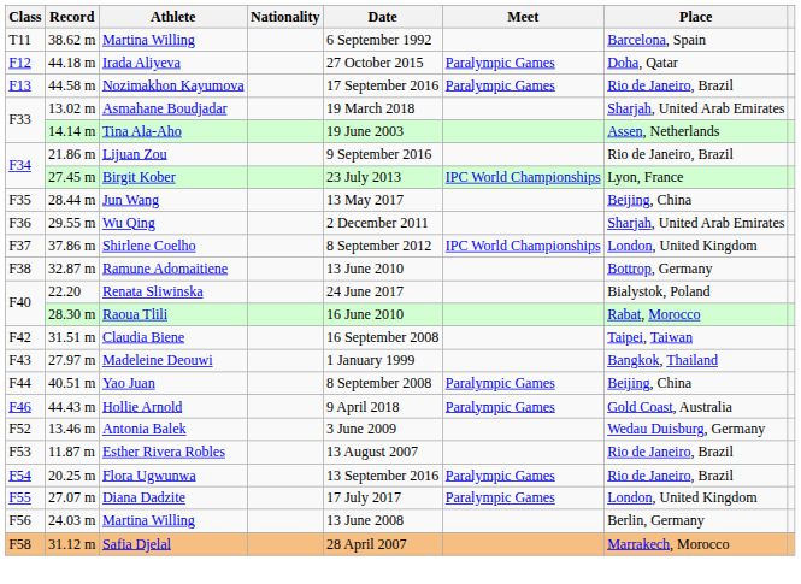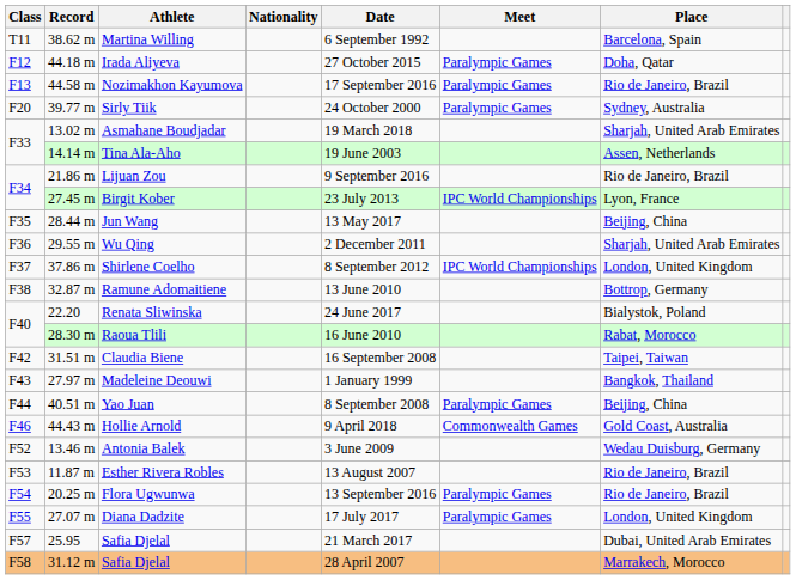+ row: F20 | 39.77 m | Sirly Tiik | 24 October 2000 | Paralympic Games | Sydney, Australia
Hollie Arnold | Meet: Paralympic Games -> Commonwealth Games
- row: F56 | 24.03 m | Martina Willing | 13 June 2008 | Berlin, Germany
+ row: F57 | 25.95 | Safia Djelal | 21 March 2017 | Dubai, United Arab Emirates
